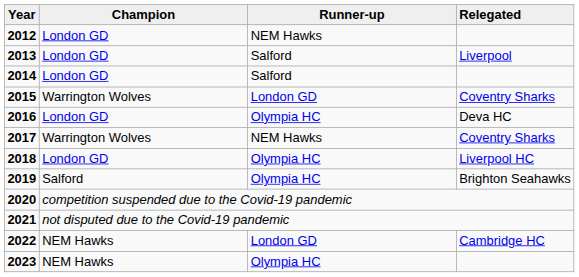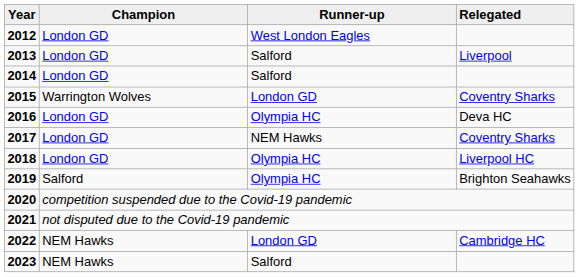2012 | Runner-up: NEM Hawks -> West London Eagles
2017 | Champion: Warrington Wolves -> London GD
2023 | Runner-up: Olympia HC -> Salford
